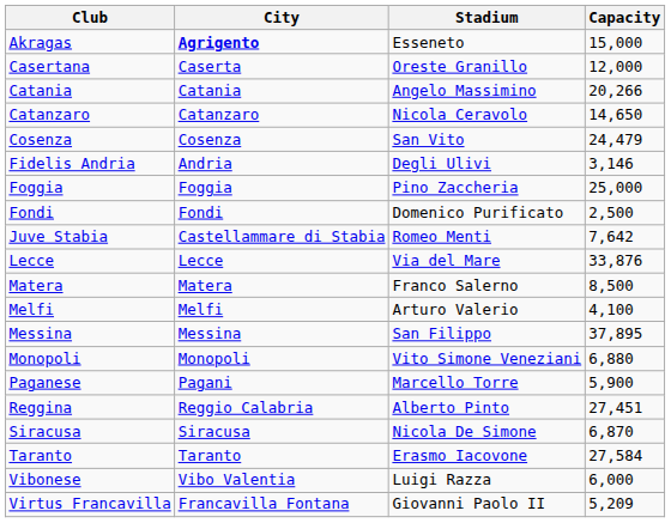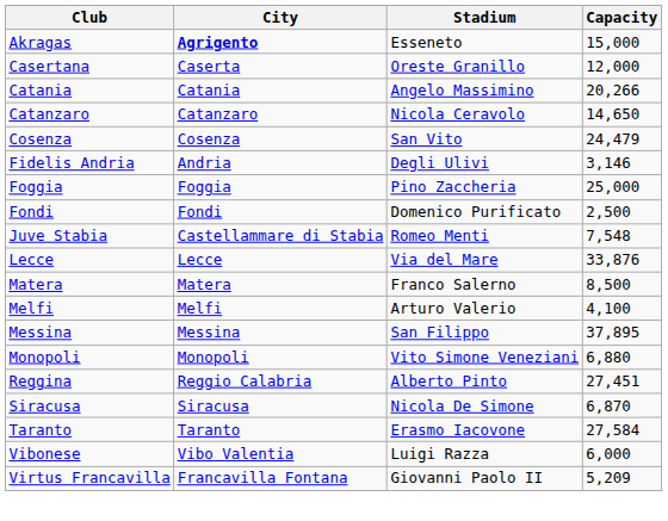Juve Stabia | Capacity: 7,642 -> 7,548
- row: Paganese | Pagani | Marcello Torre | 5,900
